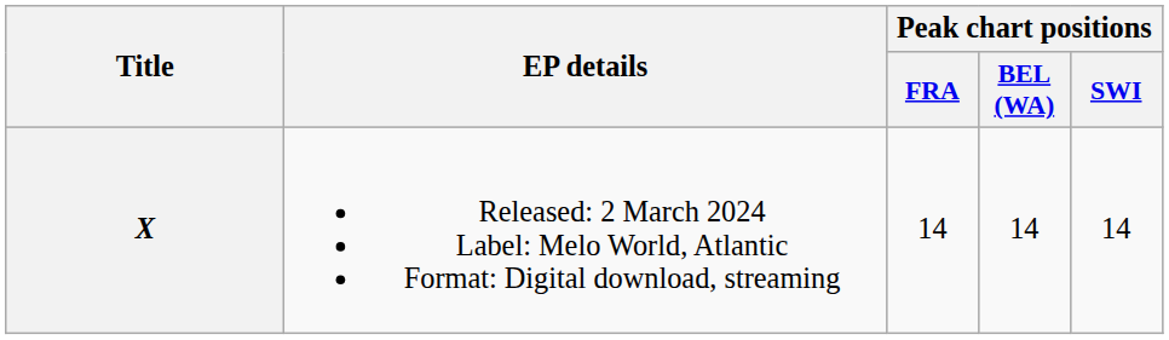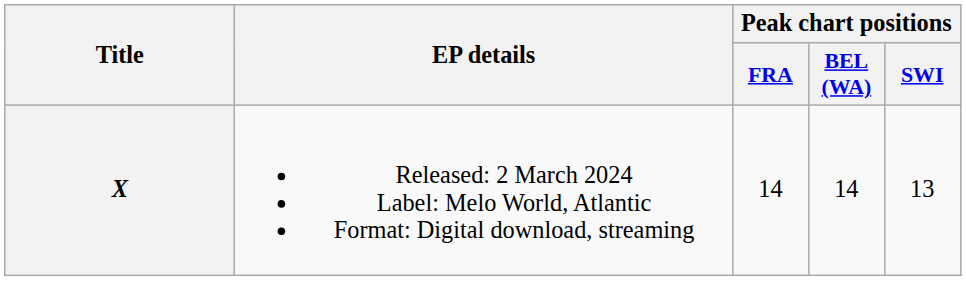X | Peak chart positions / SWI: 14 -> 13
